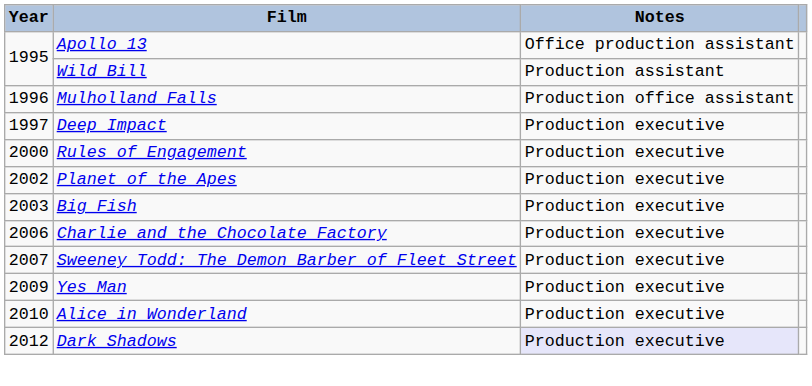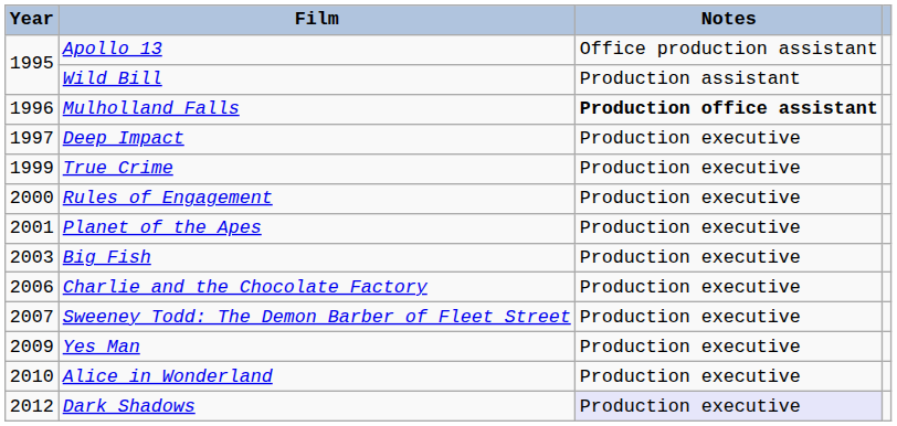Mulholland Falls | Notes: normal -> bold
+ row: 1999 | True Crime | Production executive
Planet of the Apes | Year: 2002 -> 2001
